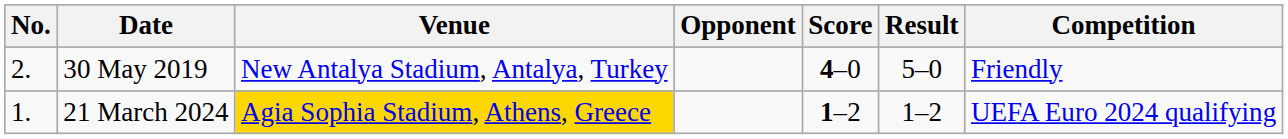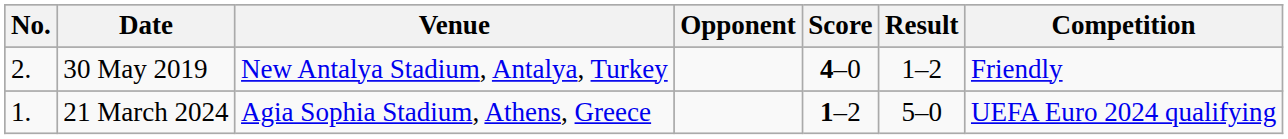30 May 2019 | Result: 5–0 -> 1–2
21 March 2024 | Venue: gold background -> no background
21 March 2024 | Result: 1–2 -> 5–0
